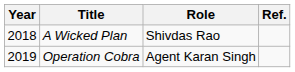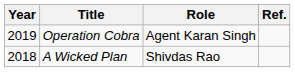rows swapped: A Wicked Plan <-> Operation Cobra
